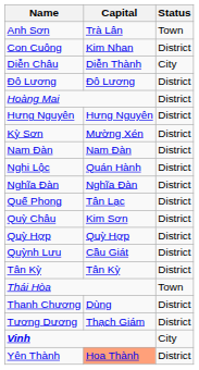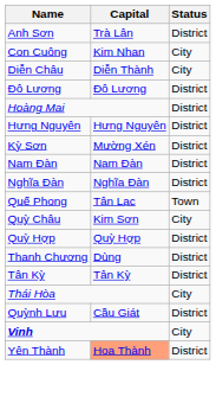Anh Sơn | Status: Town -> District
Con Cuông | Status: District -> City
- row: Nghi Lộc | Quán Hành | District
Quế Phong | Status: District -> Town
Quỳ Châu | Status: District -> City
rows swapped: Quỳnh Lưu <-> Thanh Chương
Thái Hòa | Status: Town -> City
- row: Tương Dương | Thạch Giám | District
